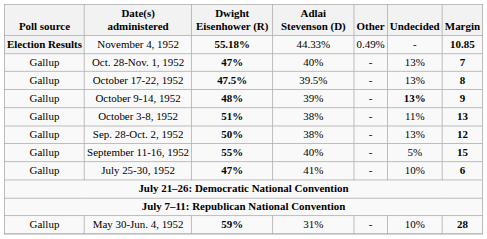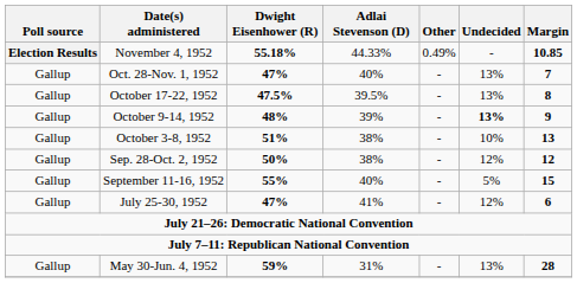October 3-8, 1952 | Undecided: 11% -> 10%
Sep. 28-Oct. 2, 1952 | Undecided: 13% -> 12%
July 25-30, 1952 | Undecided: 10% -> 12%
May 30-Jun. 4, 1952 | Undecided: 10% -> 13%
